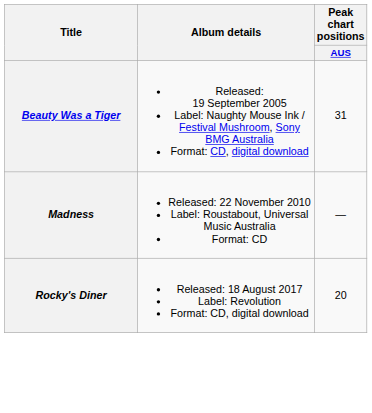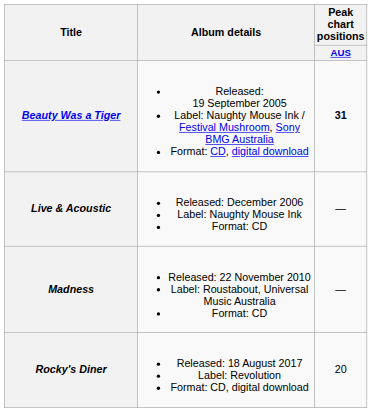Beauty Was a Tiger | Peak chart positions / AUS: normal -> bold
+ row: Live & Acoustic | Released: December 2006 Label: Naughty Mouse Ink Format: CD | —
